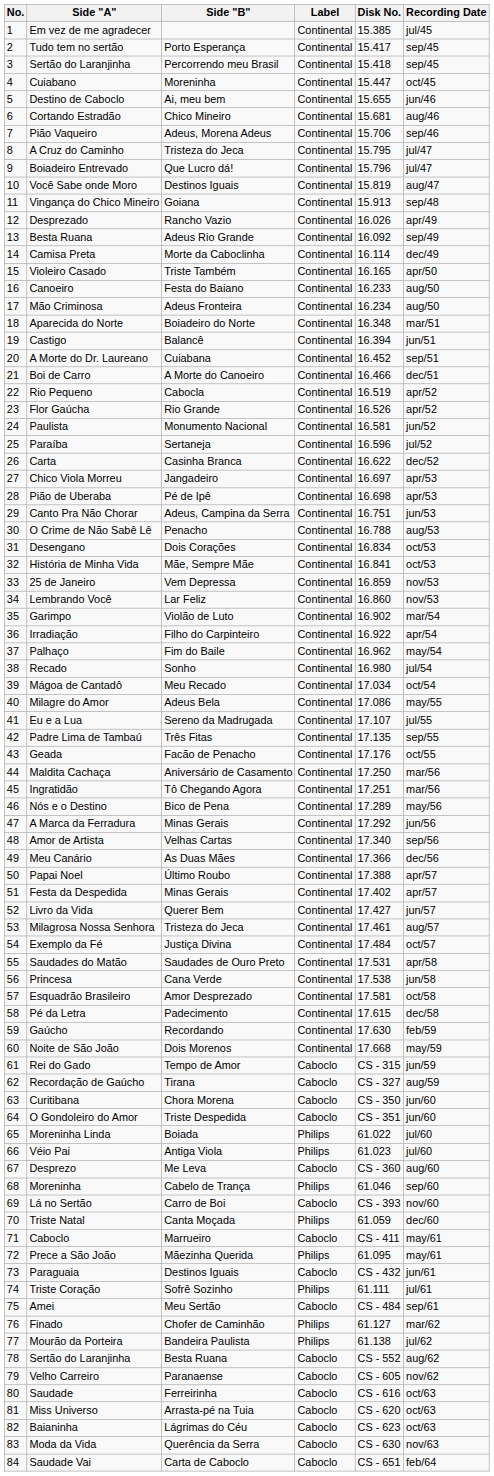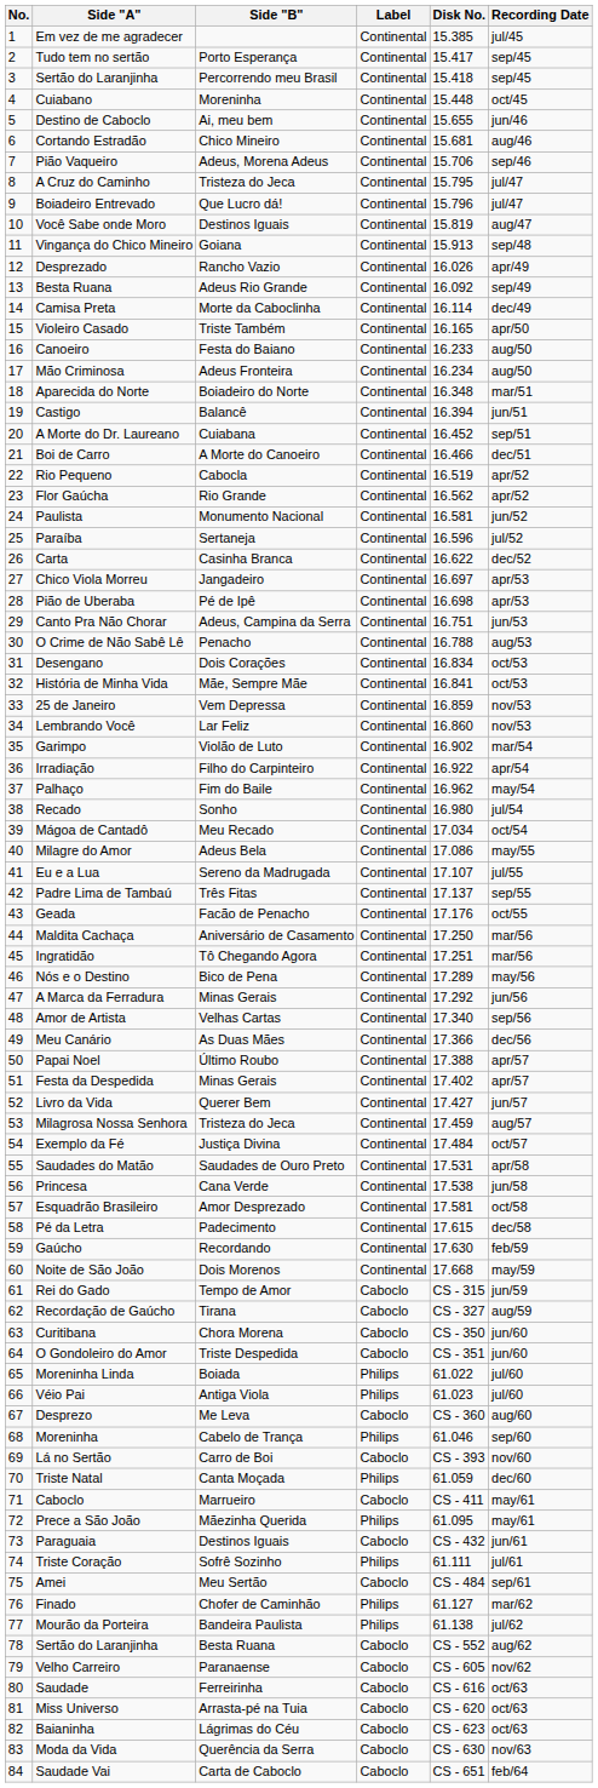Cuiabano | Disk No.: 15.447 -> 15.448
Flor Gaúcha | Disk No.: 16.526 -> 16.562
Padre Lima de Tambaú | Disk No.: 17.135 -> 17.137
Milagrosa Nossa Senhora | Disk No.: 17.461 -> 17.459
